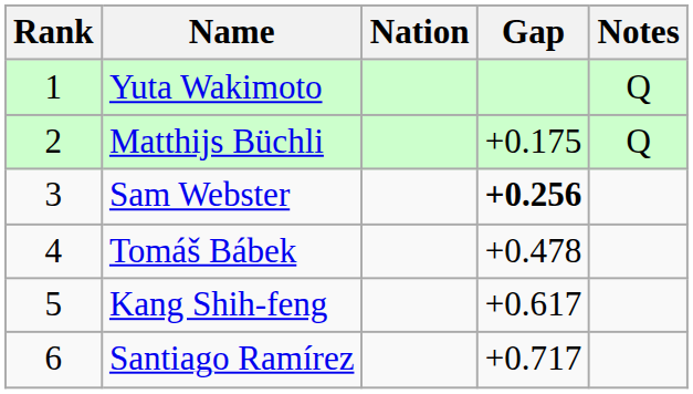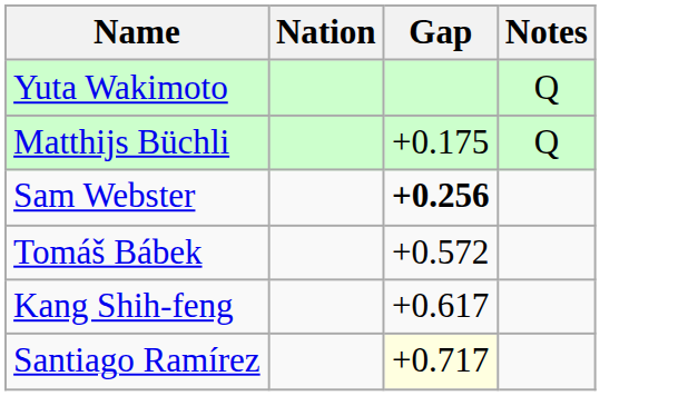- column: Rank | 1 | 2 | 3 | 4 | 5 | 6
Tomáš Bábek | Gap: +0.478 -> +0.572
Santiago Ramírez | Gap: no background -> lightyellow background
